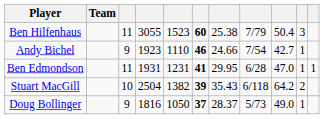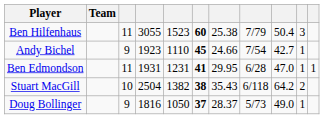Andy Bichel | column 6: 46 -> 45
Stuart MacGill | column 6: 39 -> 38
